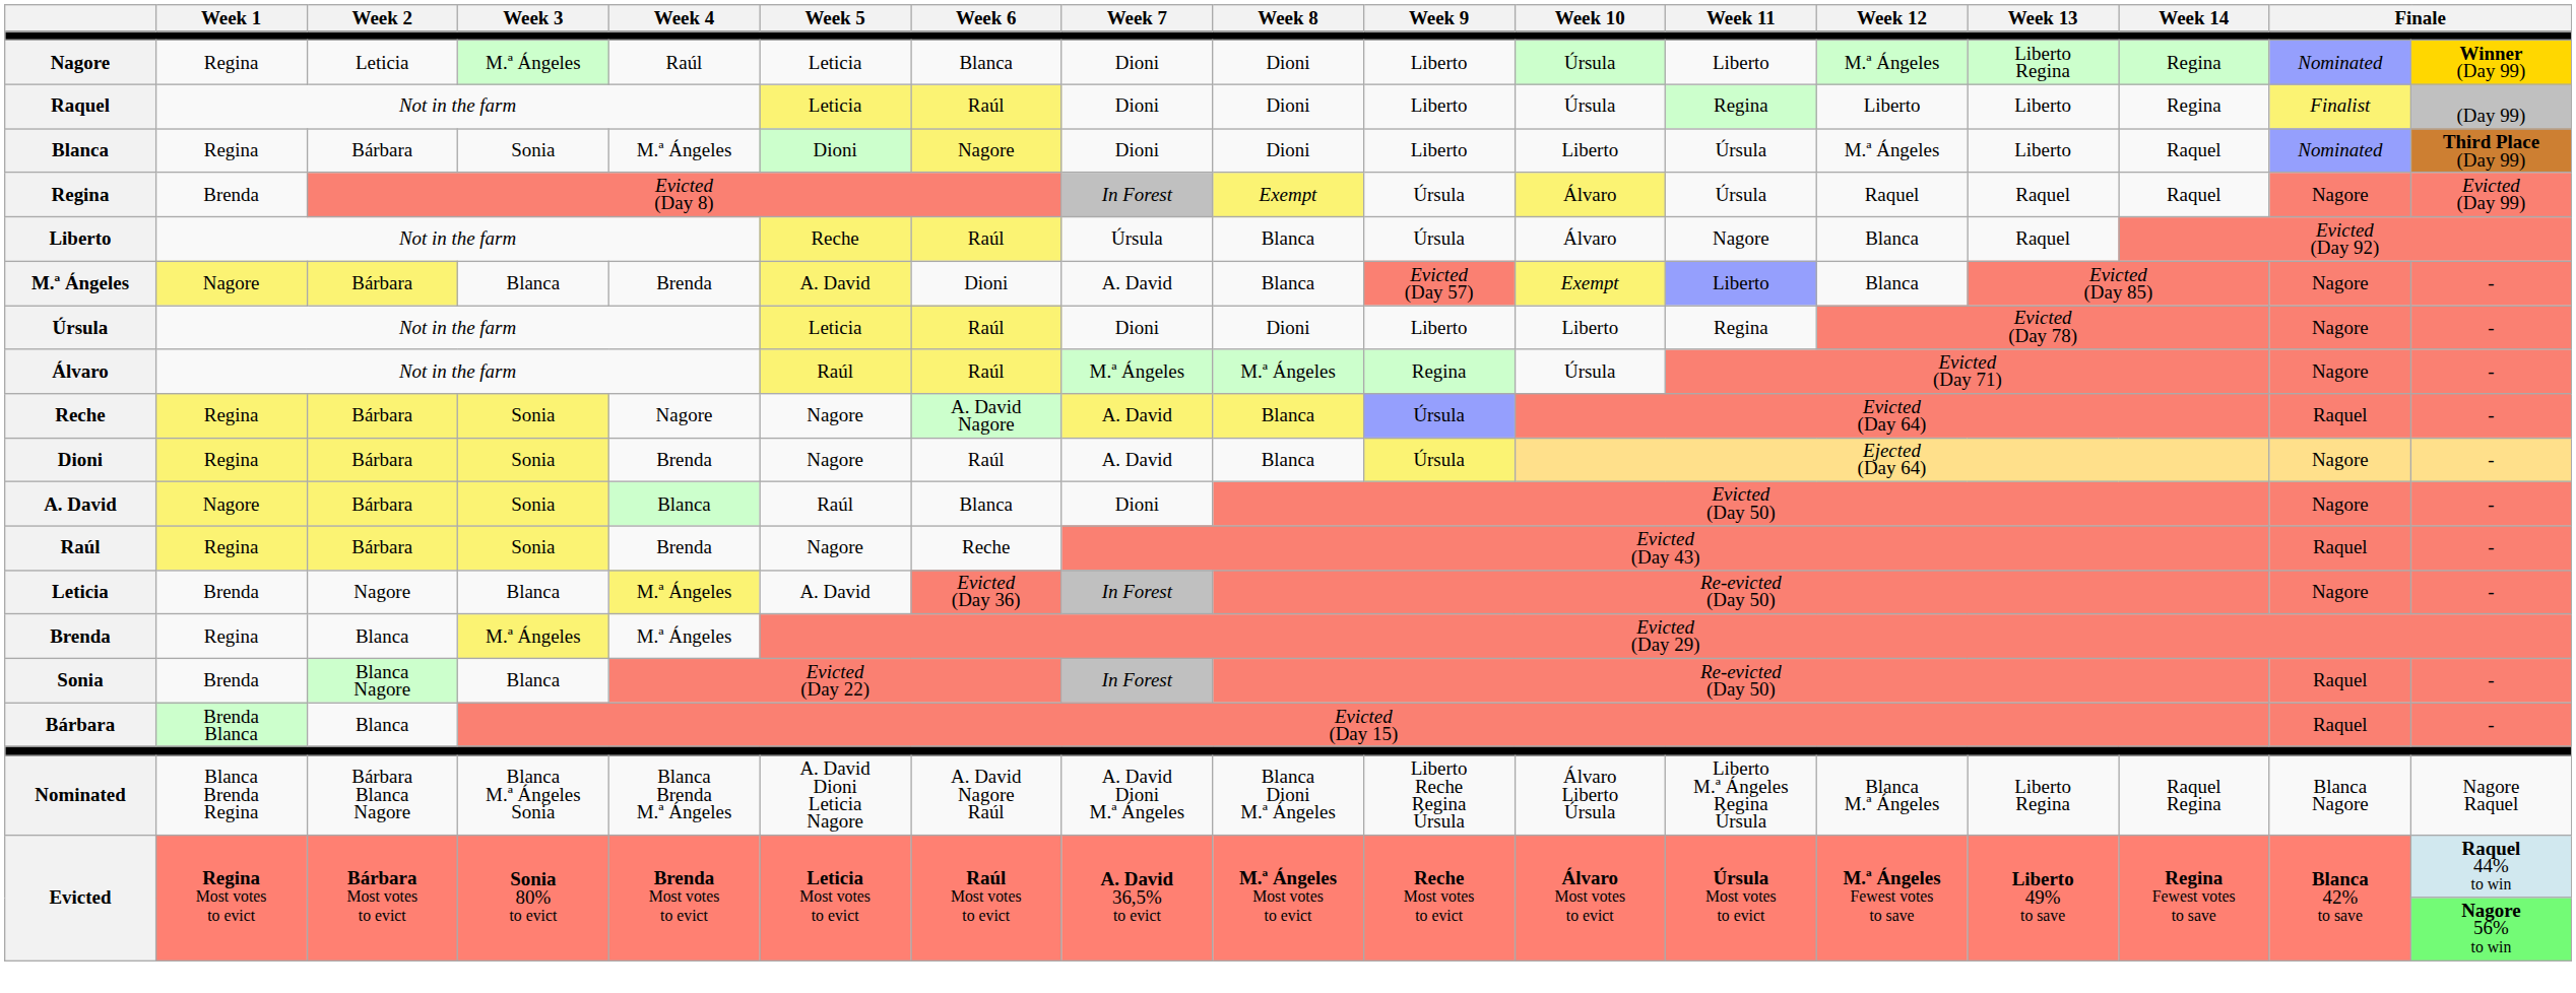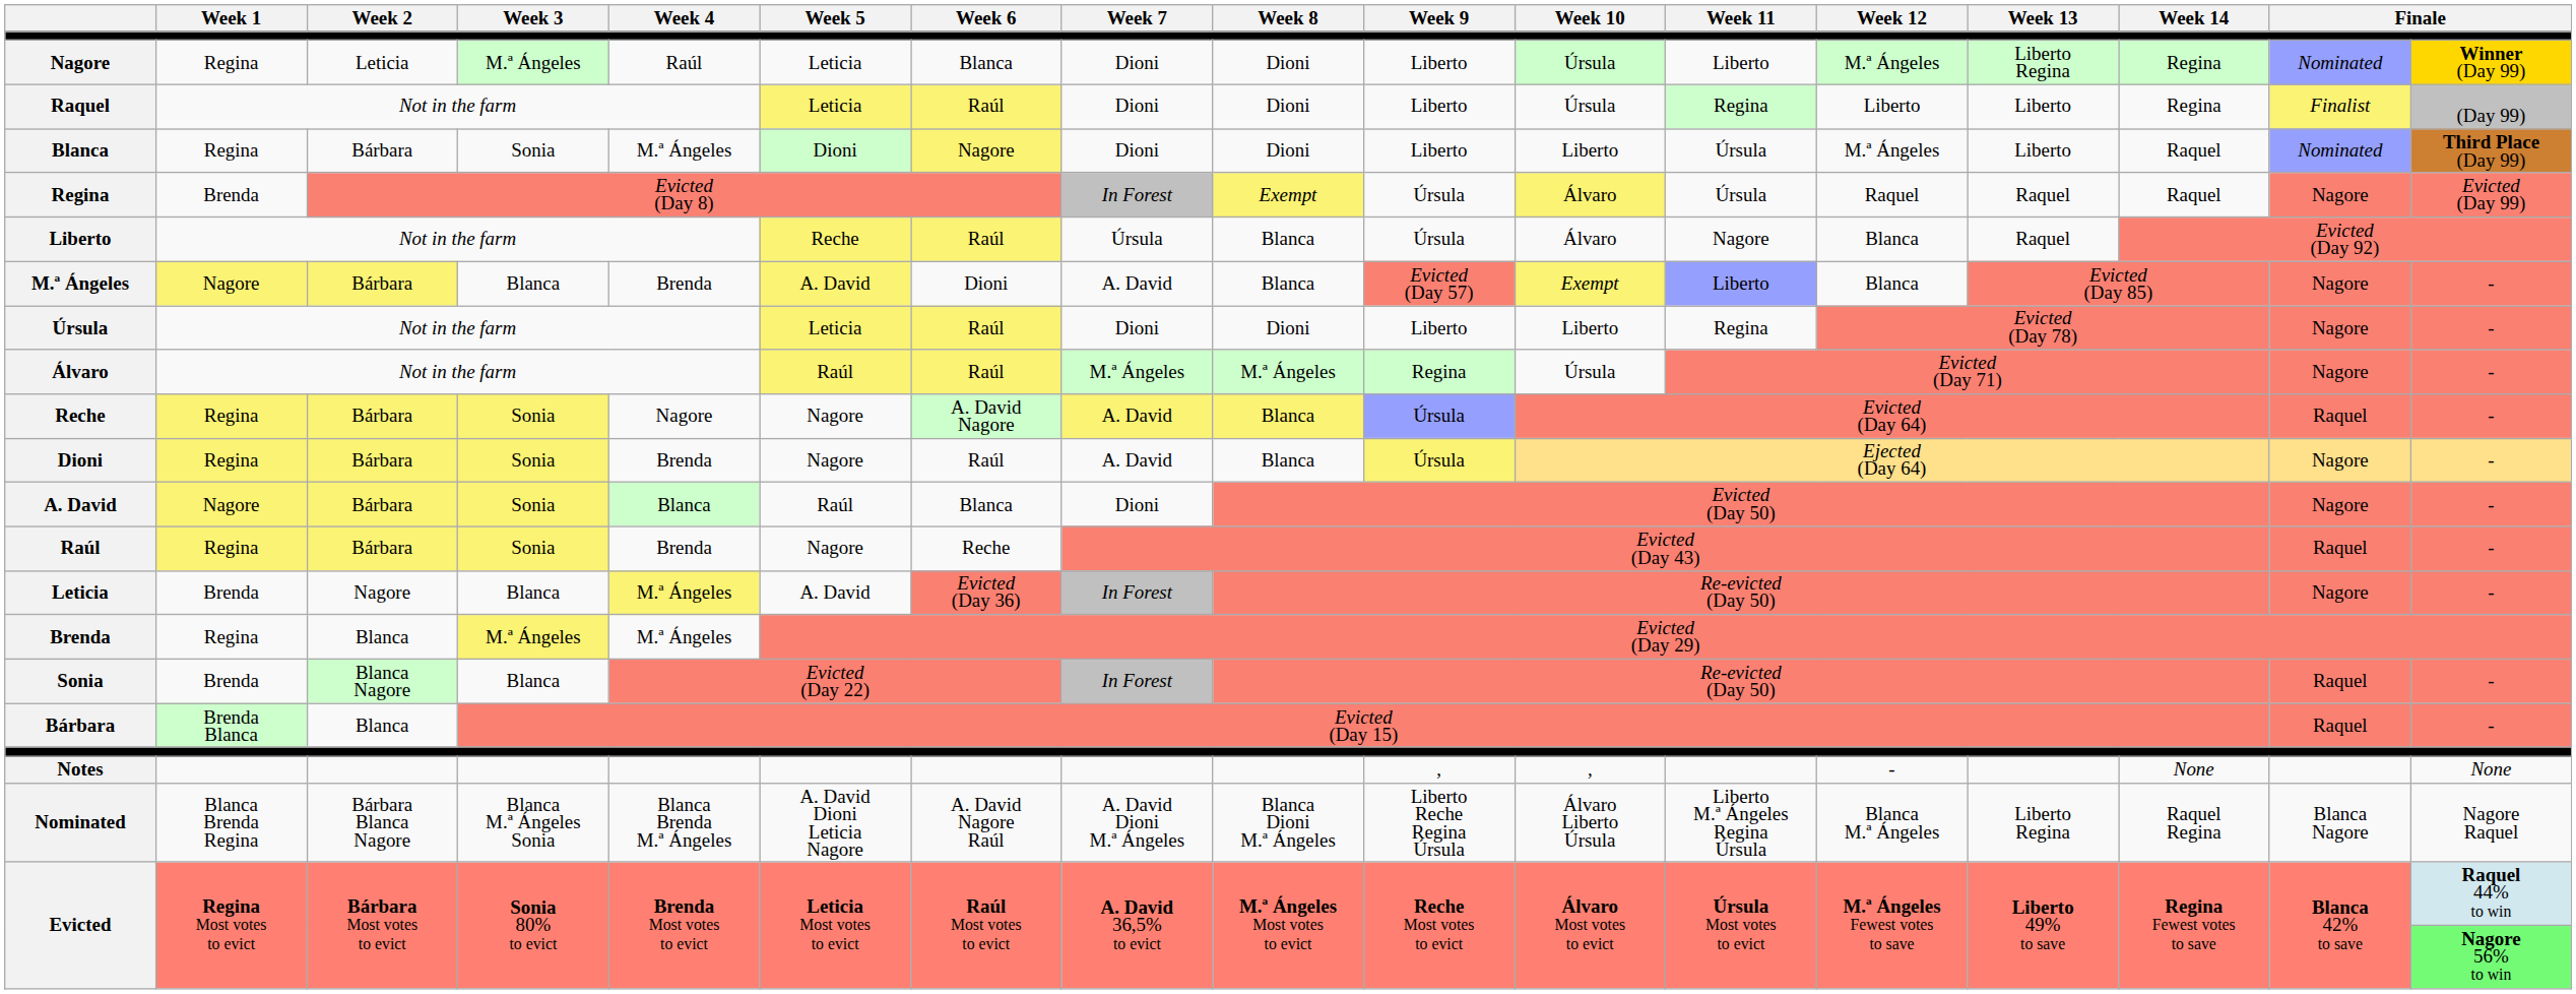+ row: Notes | , | , | - | None | None
